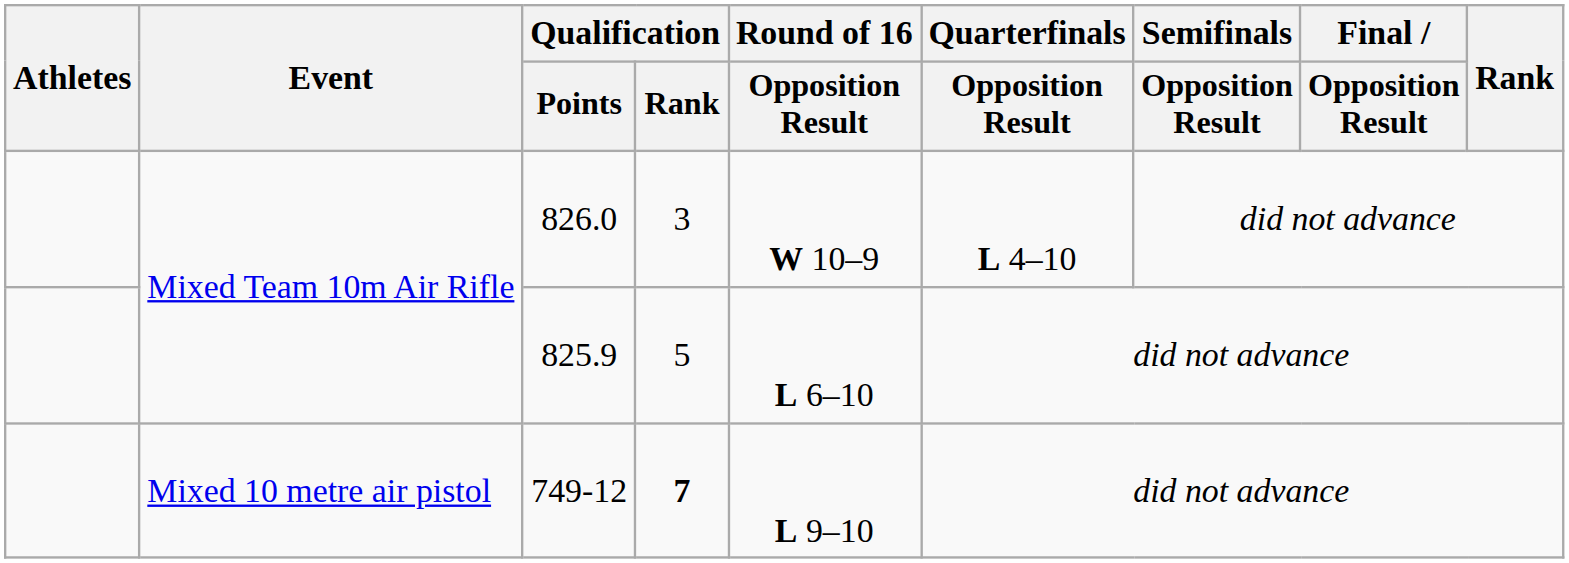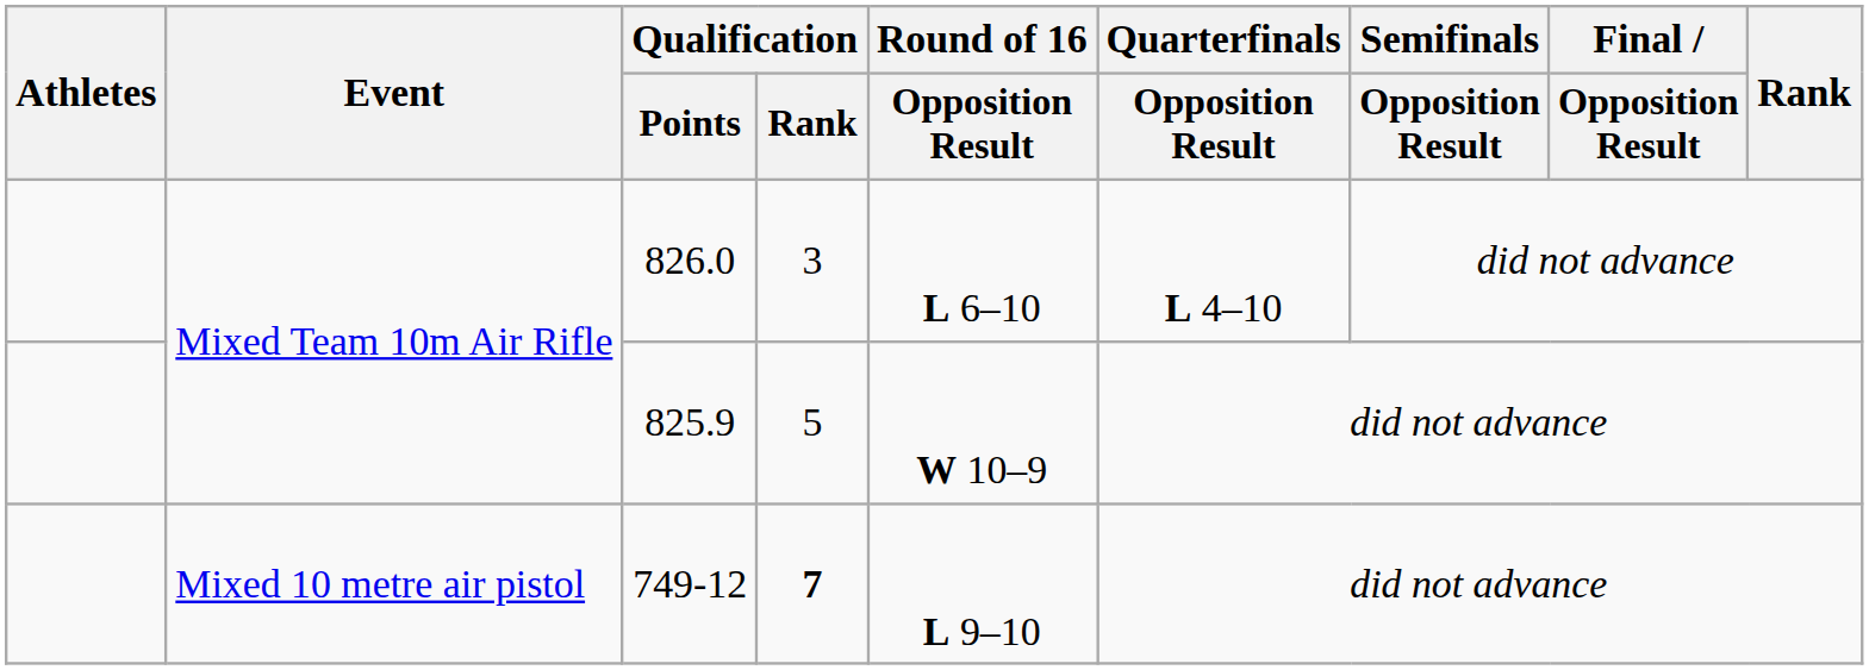826.0 | Round of 16 / Opposition Result: W 10–9 -> L 6–10
825.9 | Round of 16 / Opposition Result: L 6–10 -> W 10–9
